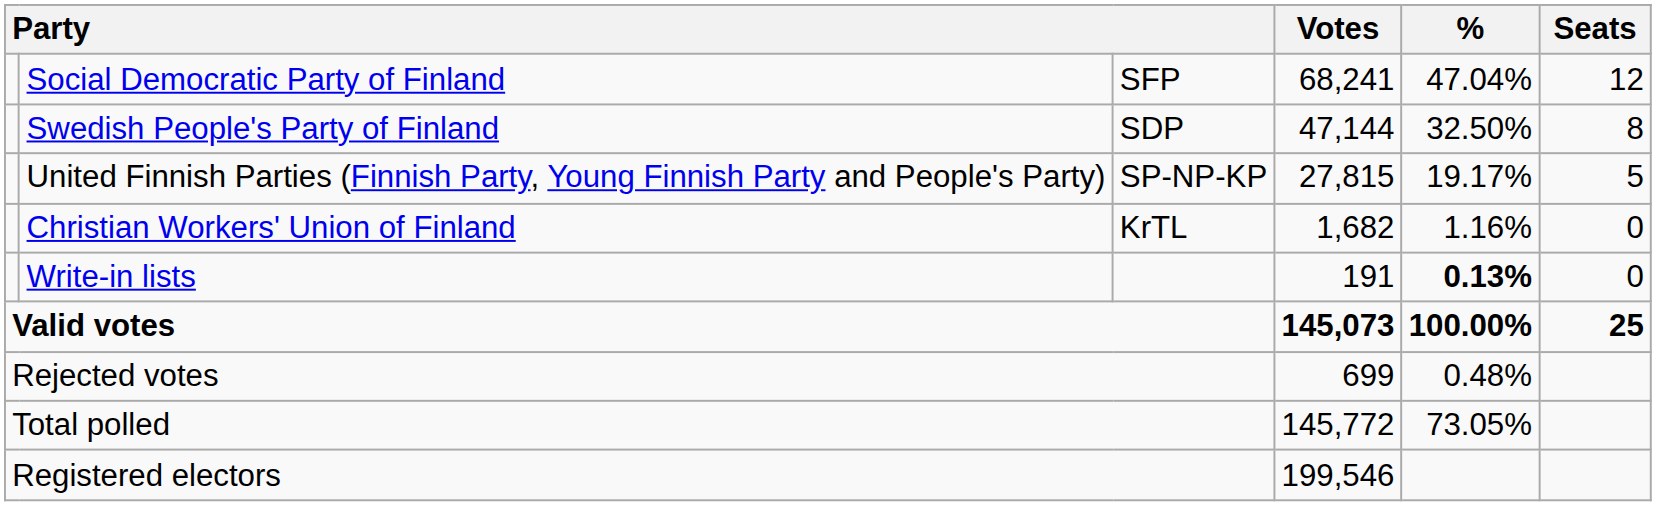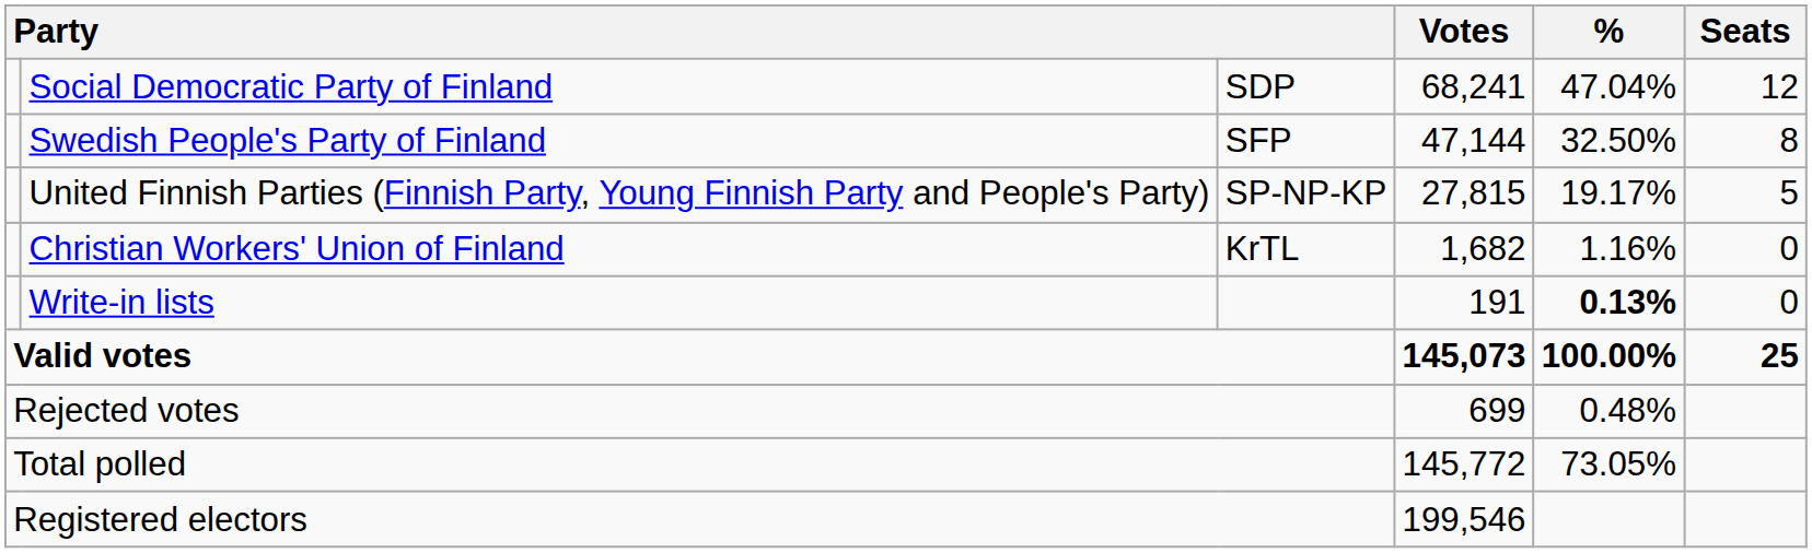Social Democratic Party of Finland | column 3: SFP -> SDP
Swedish People's Party of Finland | column 3: SDP -> SFP
